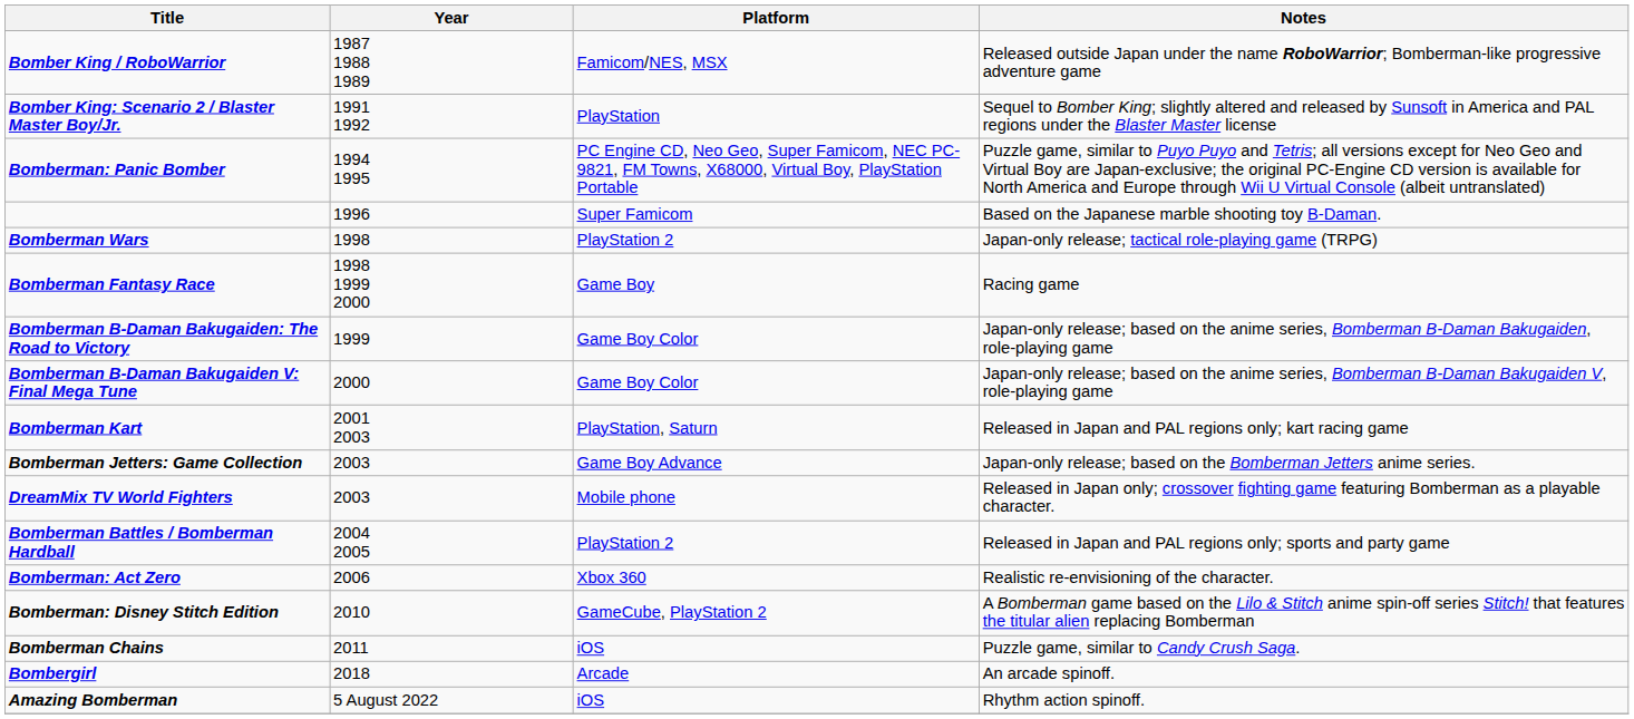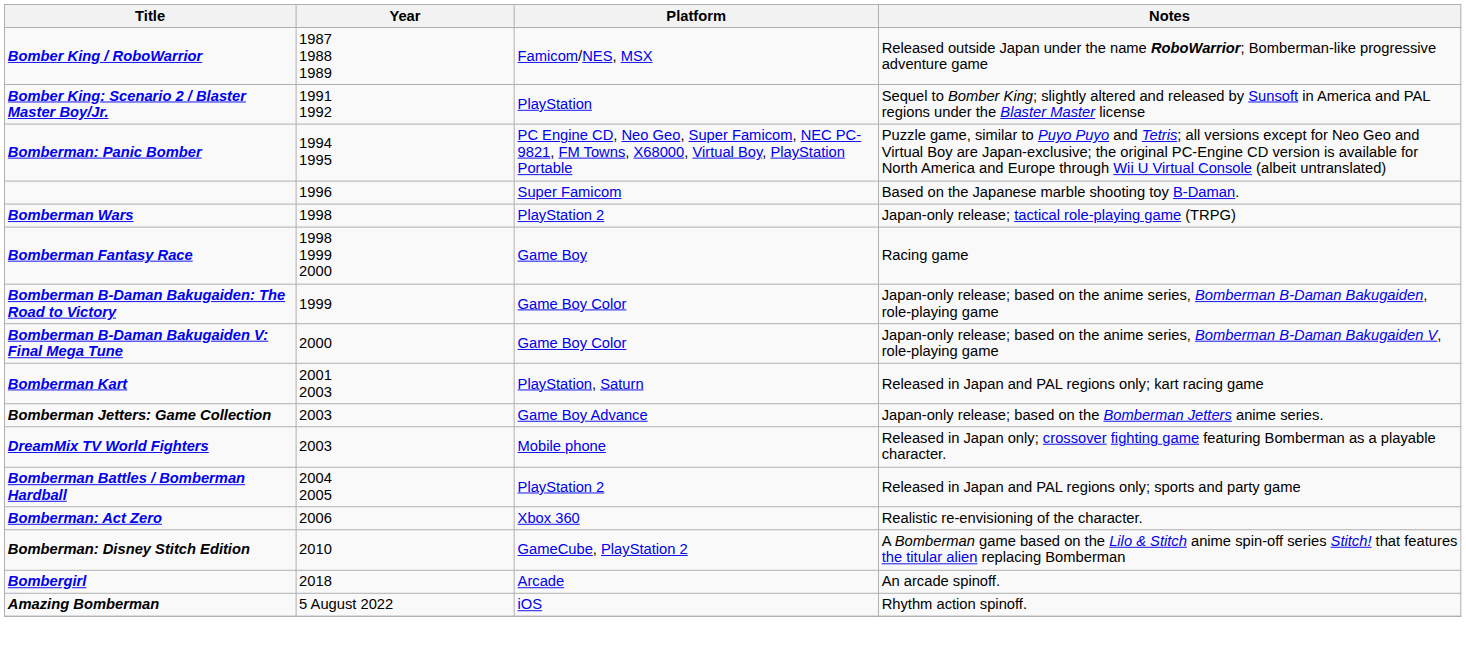- row: Bomberman Chains | 2011 | iOS | Puzzle game, similar to Candy Crush Saga.
